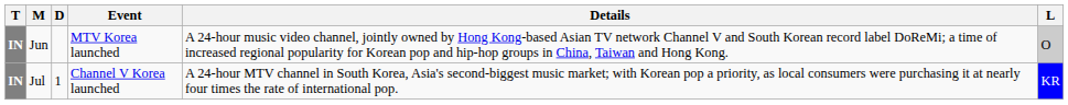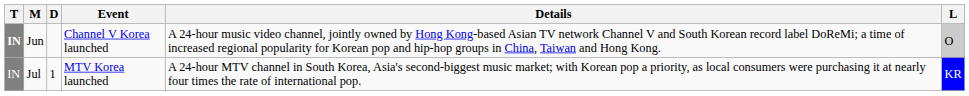Jun | Event: MTV Korea launched -> Channel V Korea launched
Jul | T: bold -> normal
Jul | Event: Channel V Korea launched -> MTV Korea launched
